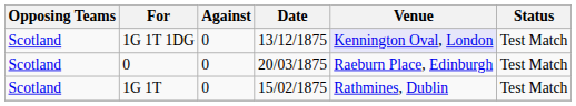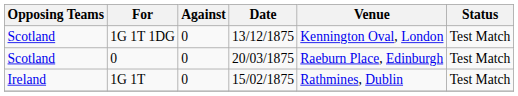1G 1T 1DG | Venue: lavender background -> no background
1G 1T | Opposing Teams: Scotland -> Ireland
